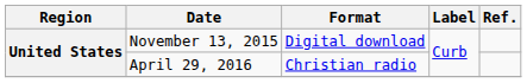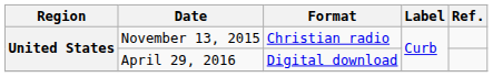November 13, 2015 | Format: Digital download -> Christian radio
April 29, 2016 | Format: Christian radio -> Digital download
